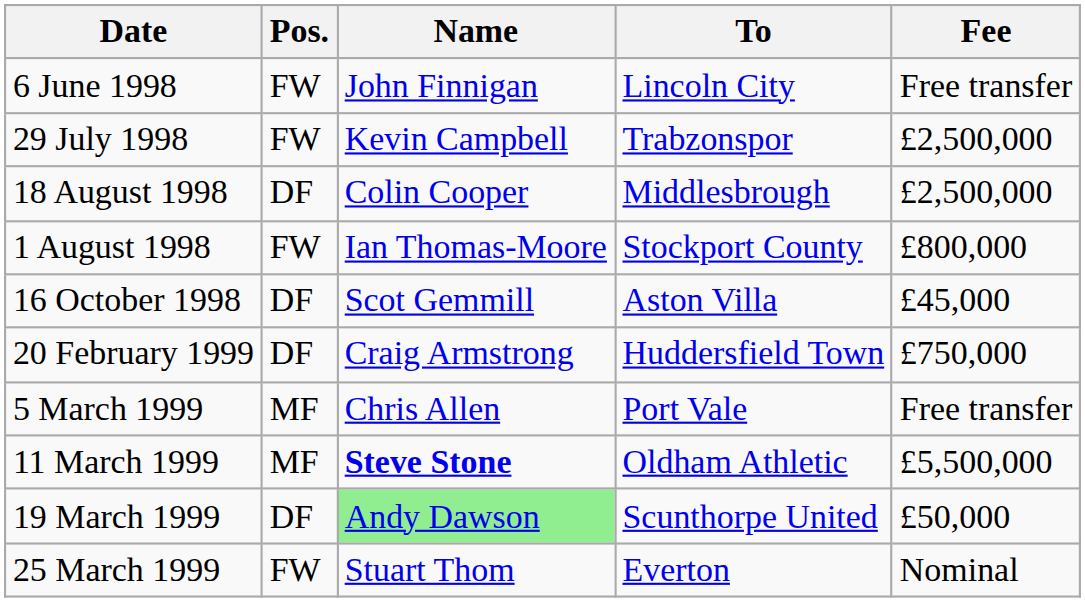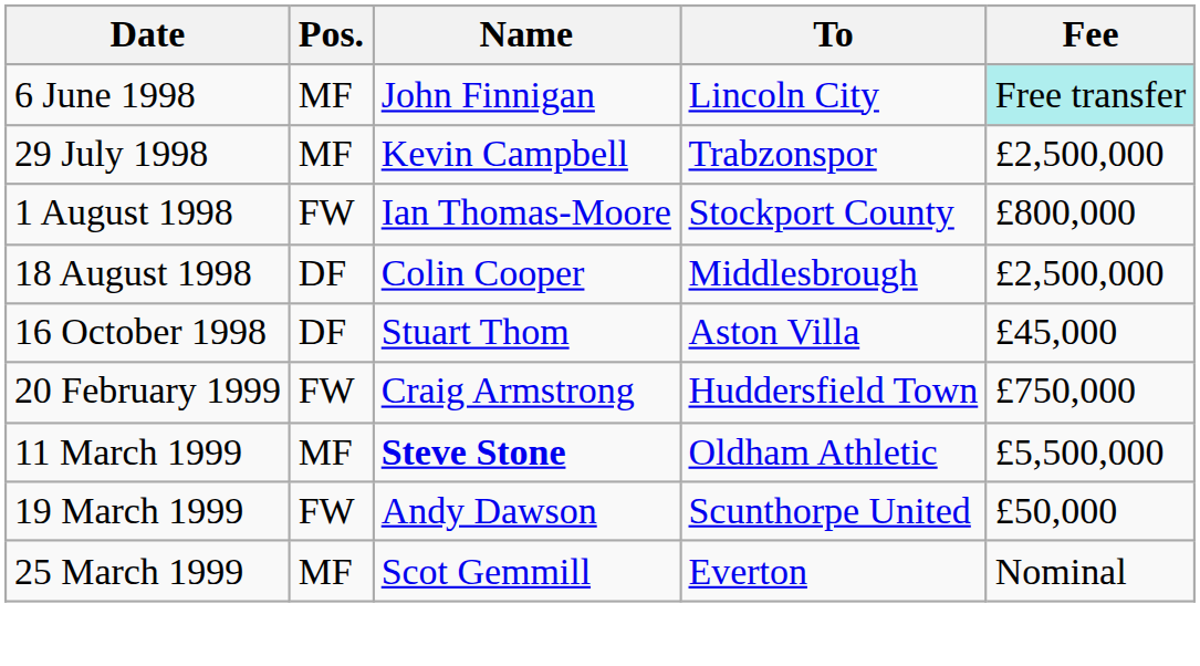6 June 1998 | Pos.: FW -> MF
6 June 1998 | Fee: no background -> paleturquoise background
29 July 1998 | Pos.: FW -> MF
rows swapped: 1 August 1998 <-> 18 August 1998
16 October 1998 | Name: Scot Gemmill -> Stuart Thom
20 February 1999 | Pos.: DF -> FW
- row: 5 March 1999 | MF | Chris Allen | Port Vale | Free transfer
19 March 1999 | Pos.: DF -> FW
19 March 1999 | Name: lightgreen background -> no background
25 March 1999 | Pos.: FW -> MF
25 March 1999 | Name: Stuart Thom -> Scot Gemmill
